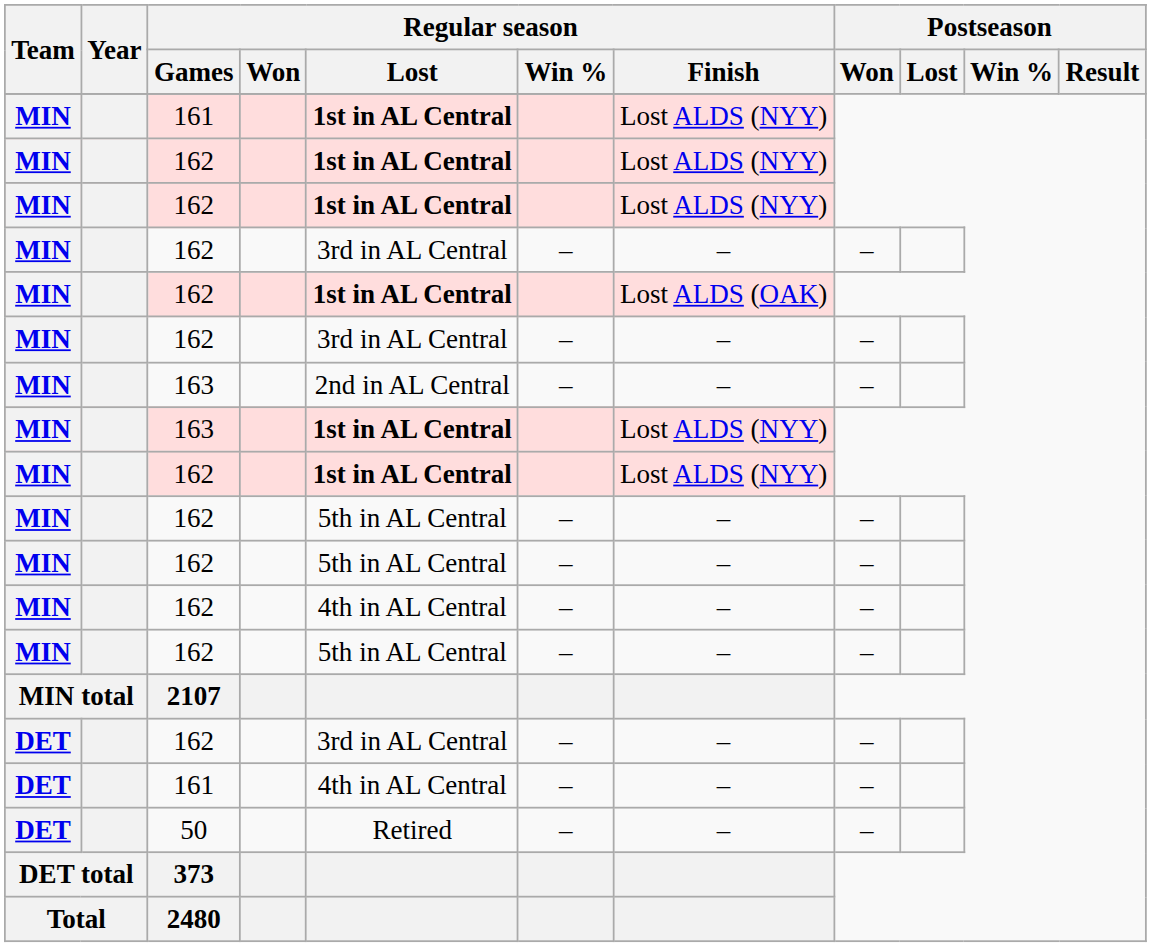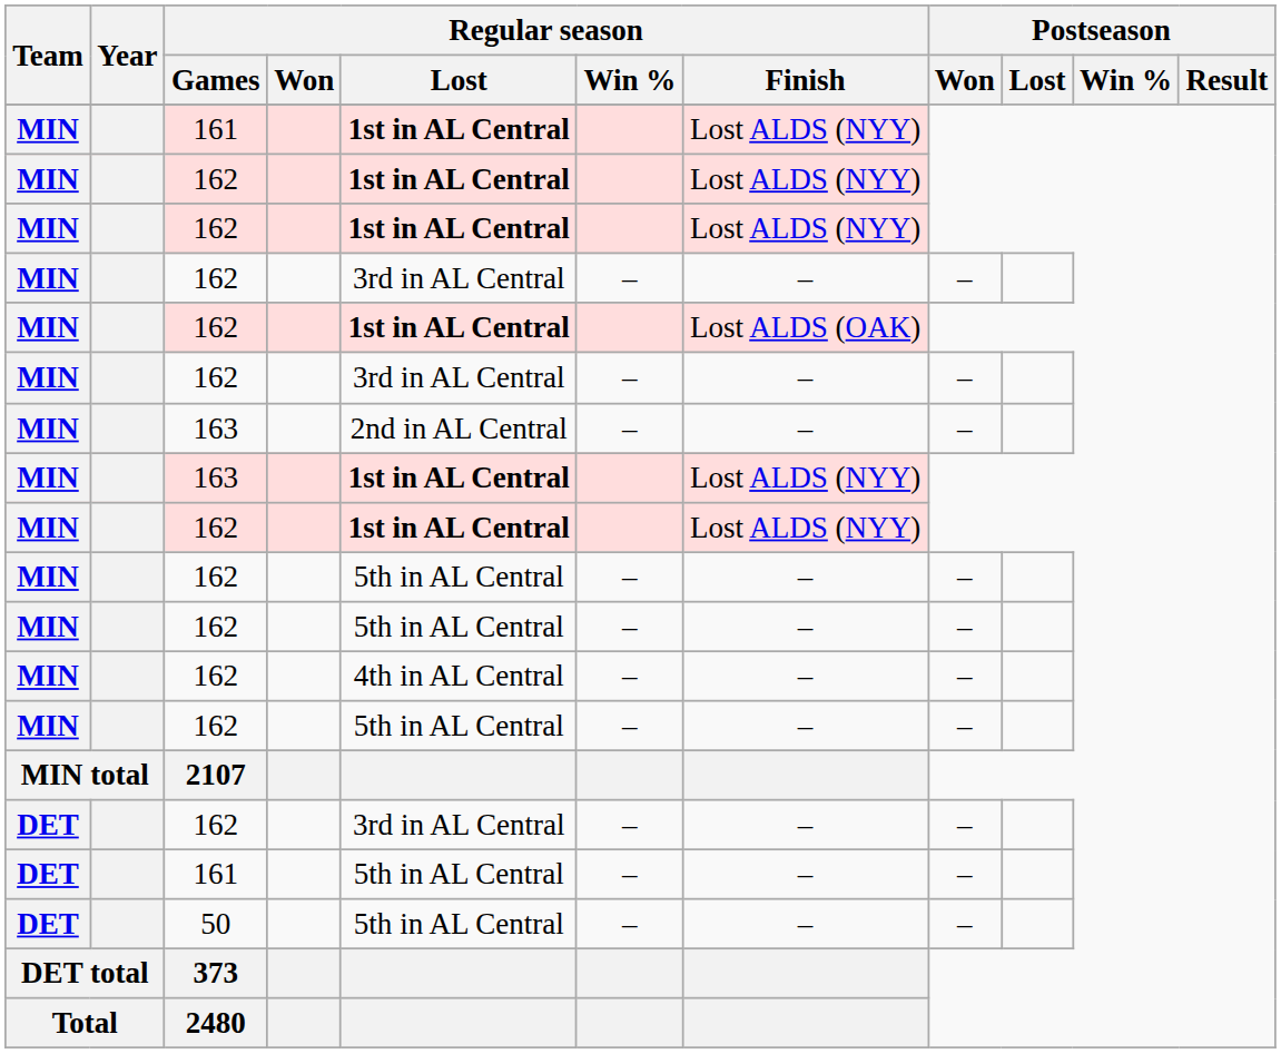DET / 161 | Regular season / Lost: 4th in AL Central -> 5th in AL Central
50 | Regular season / Lost: Retired -> 5th in AL Central
